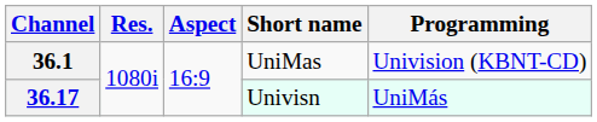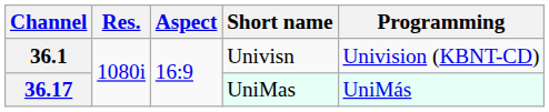36.1 | Short name: UniMas -> Univisn
36.17 | Short name: Univisn -> UniMas
